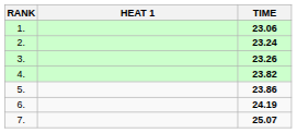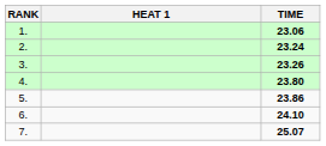4. | TIME: 23.82 -> 23.80
6. | TIME: 24.19 -> 24.10
